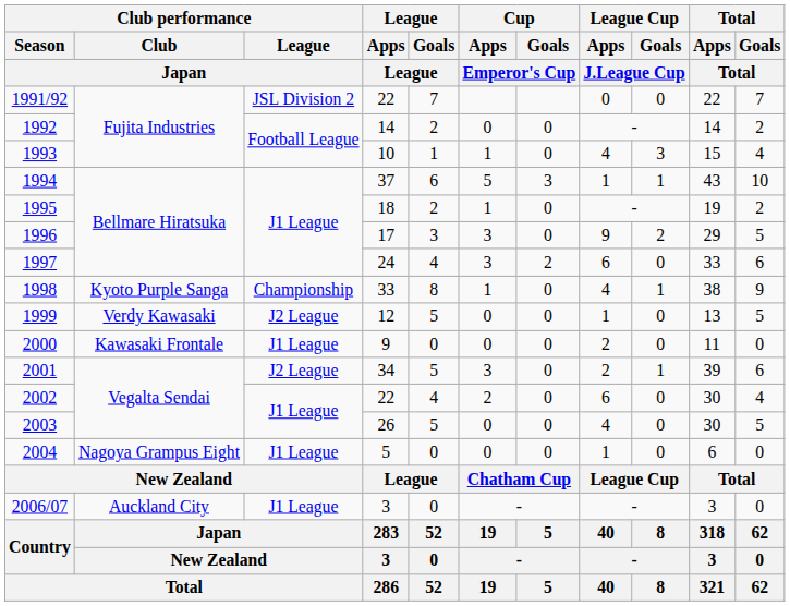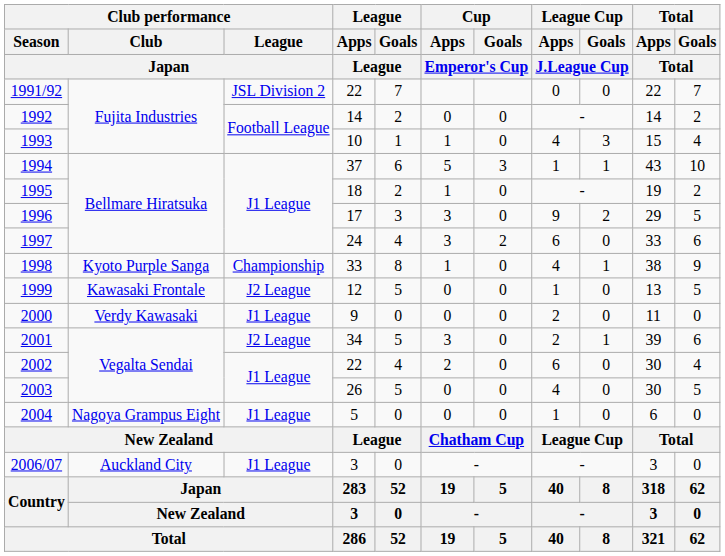1999 | Club performance / Club / Japan: Verdy Kawasaki -> Kawasaki Frontale
2000 | Club performance / Club / Japan: Kawasaki Frontale -> Verdy Kawasaki
